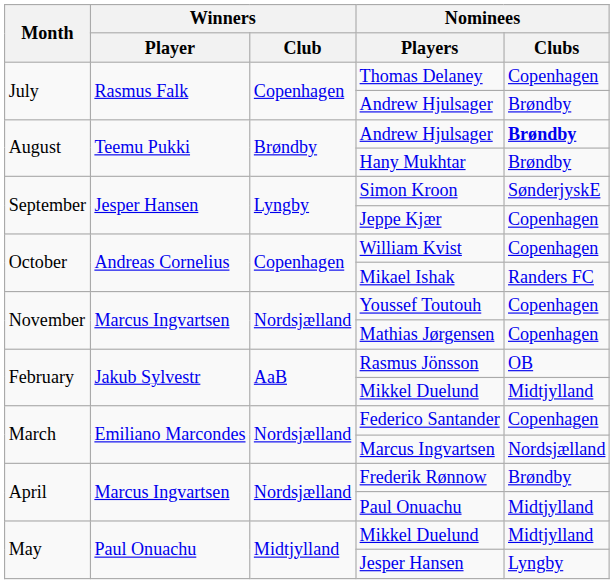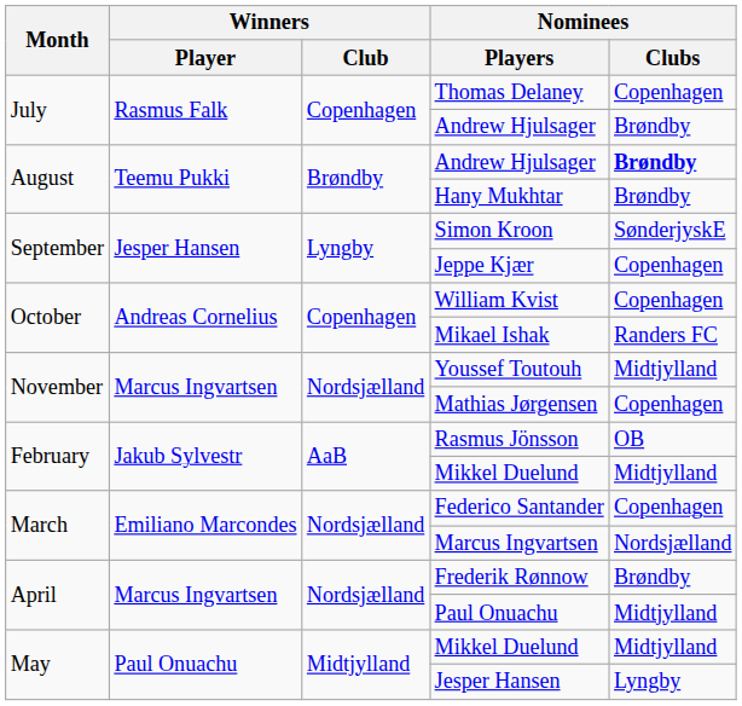Youssef Toutouh | Nominees / Clubs: Copenhagen -> Midtjylland
